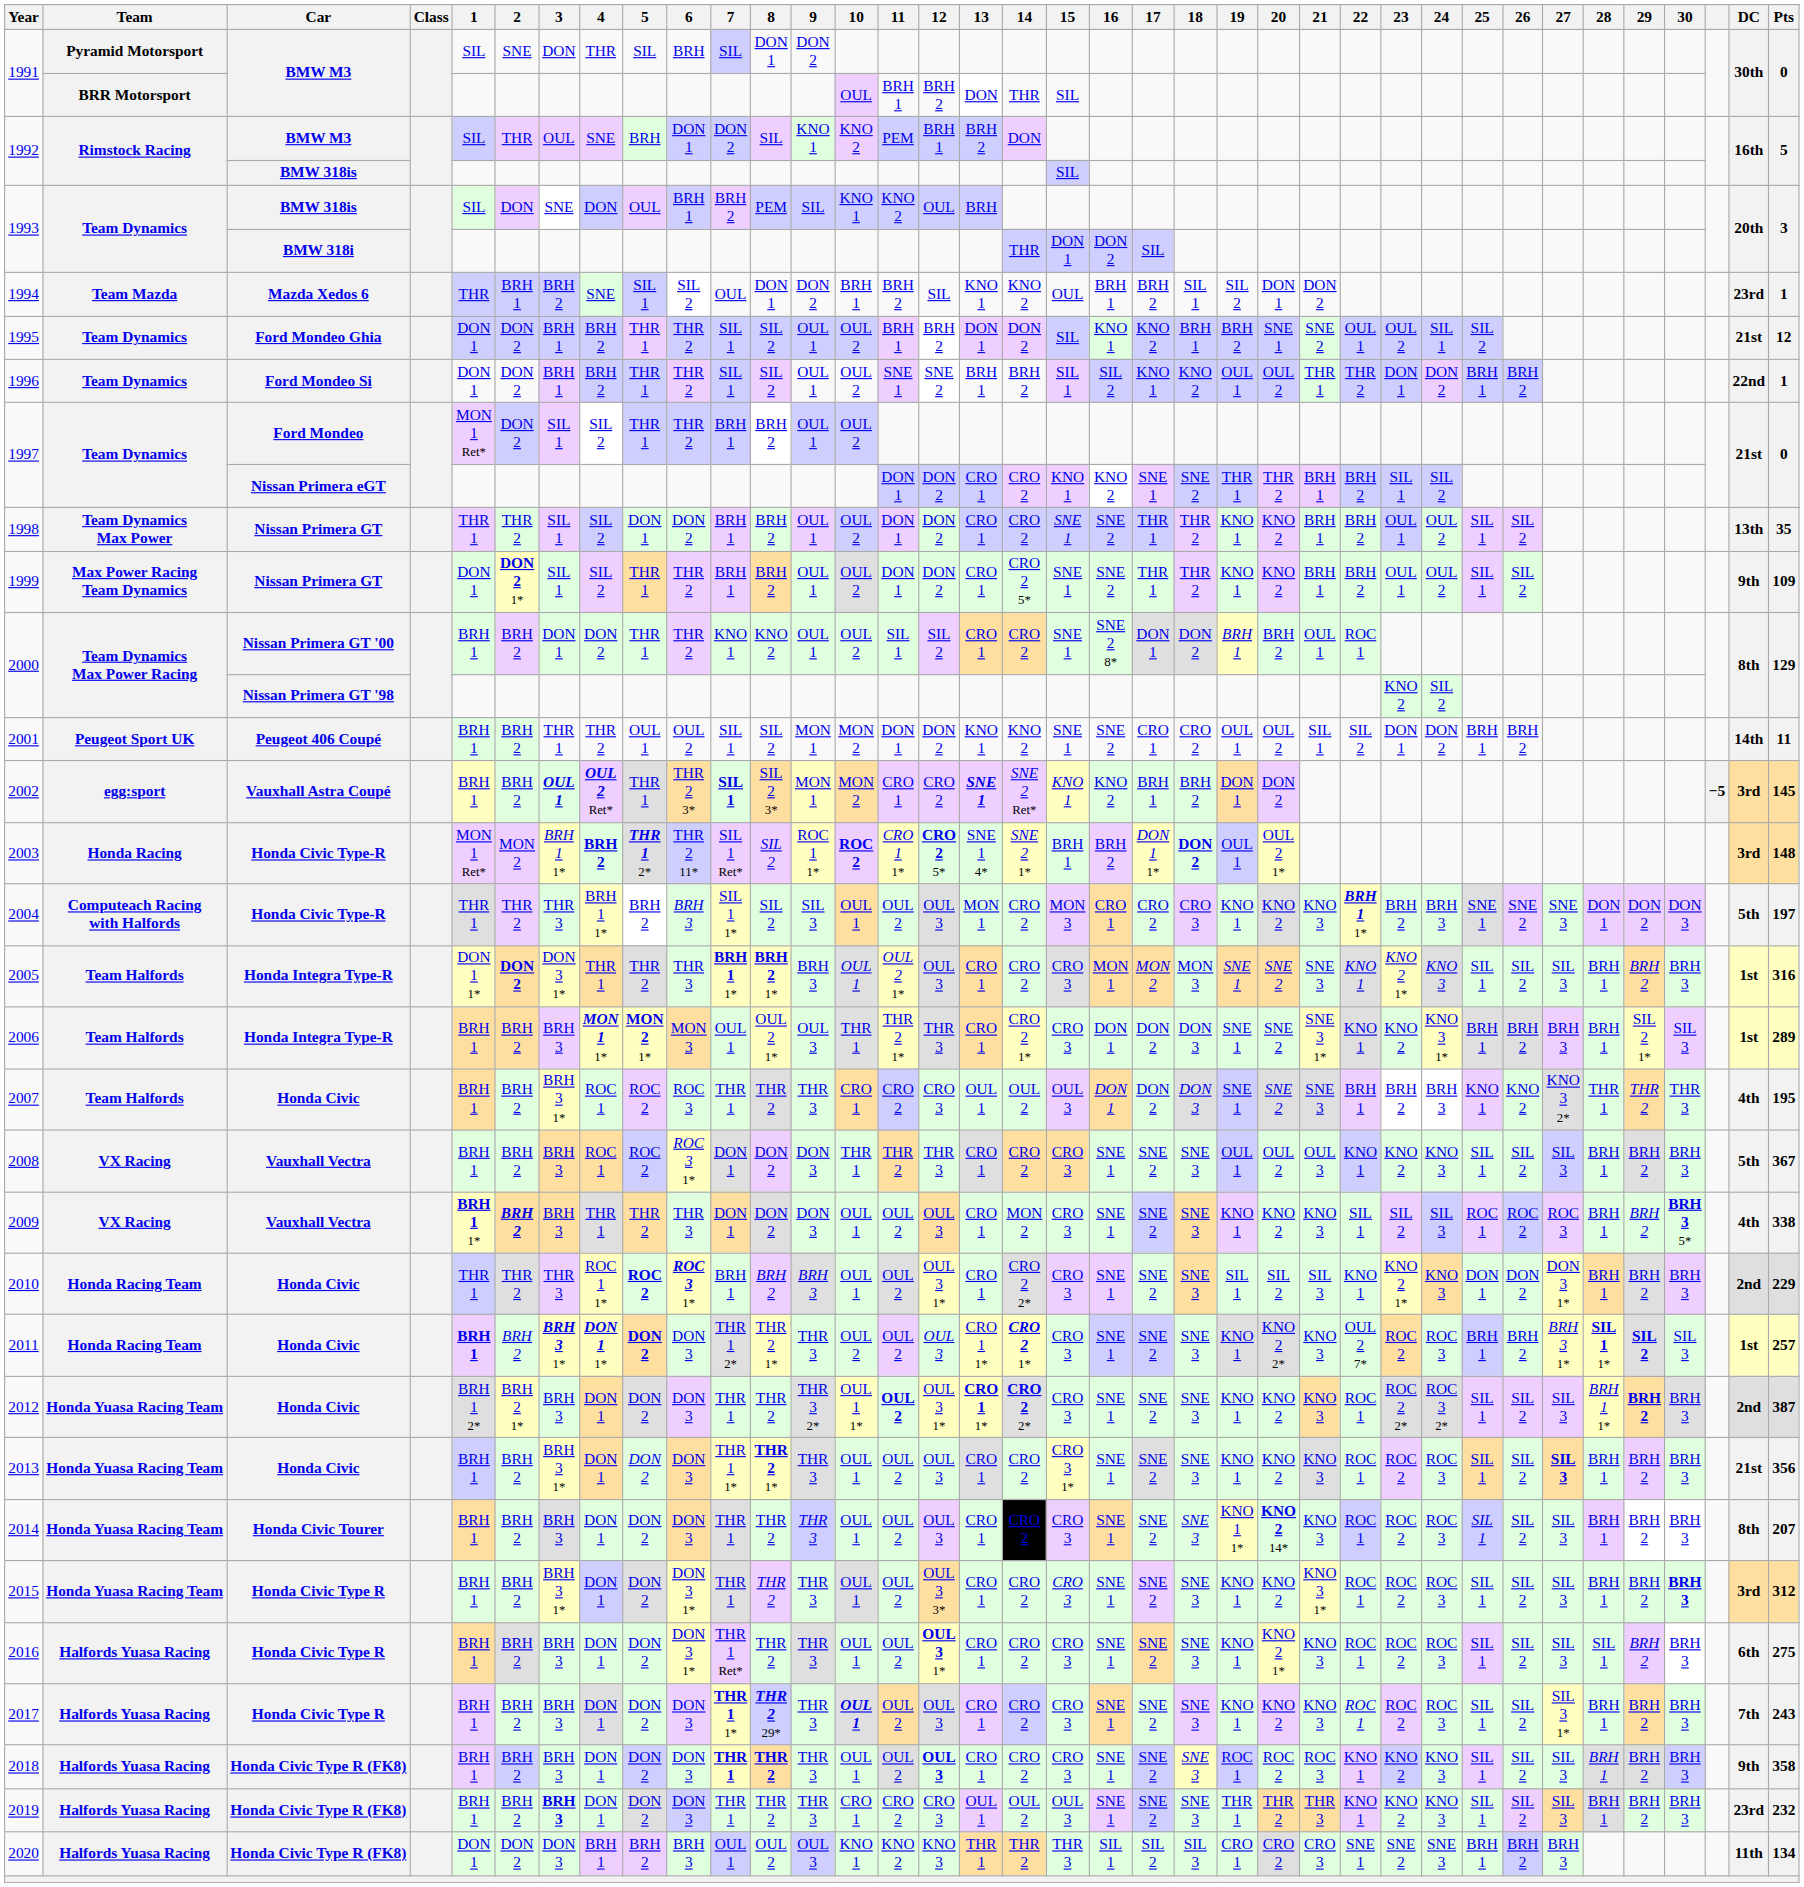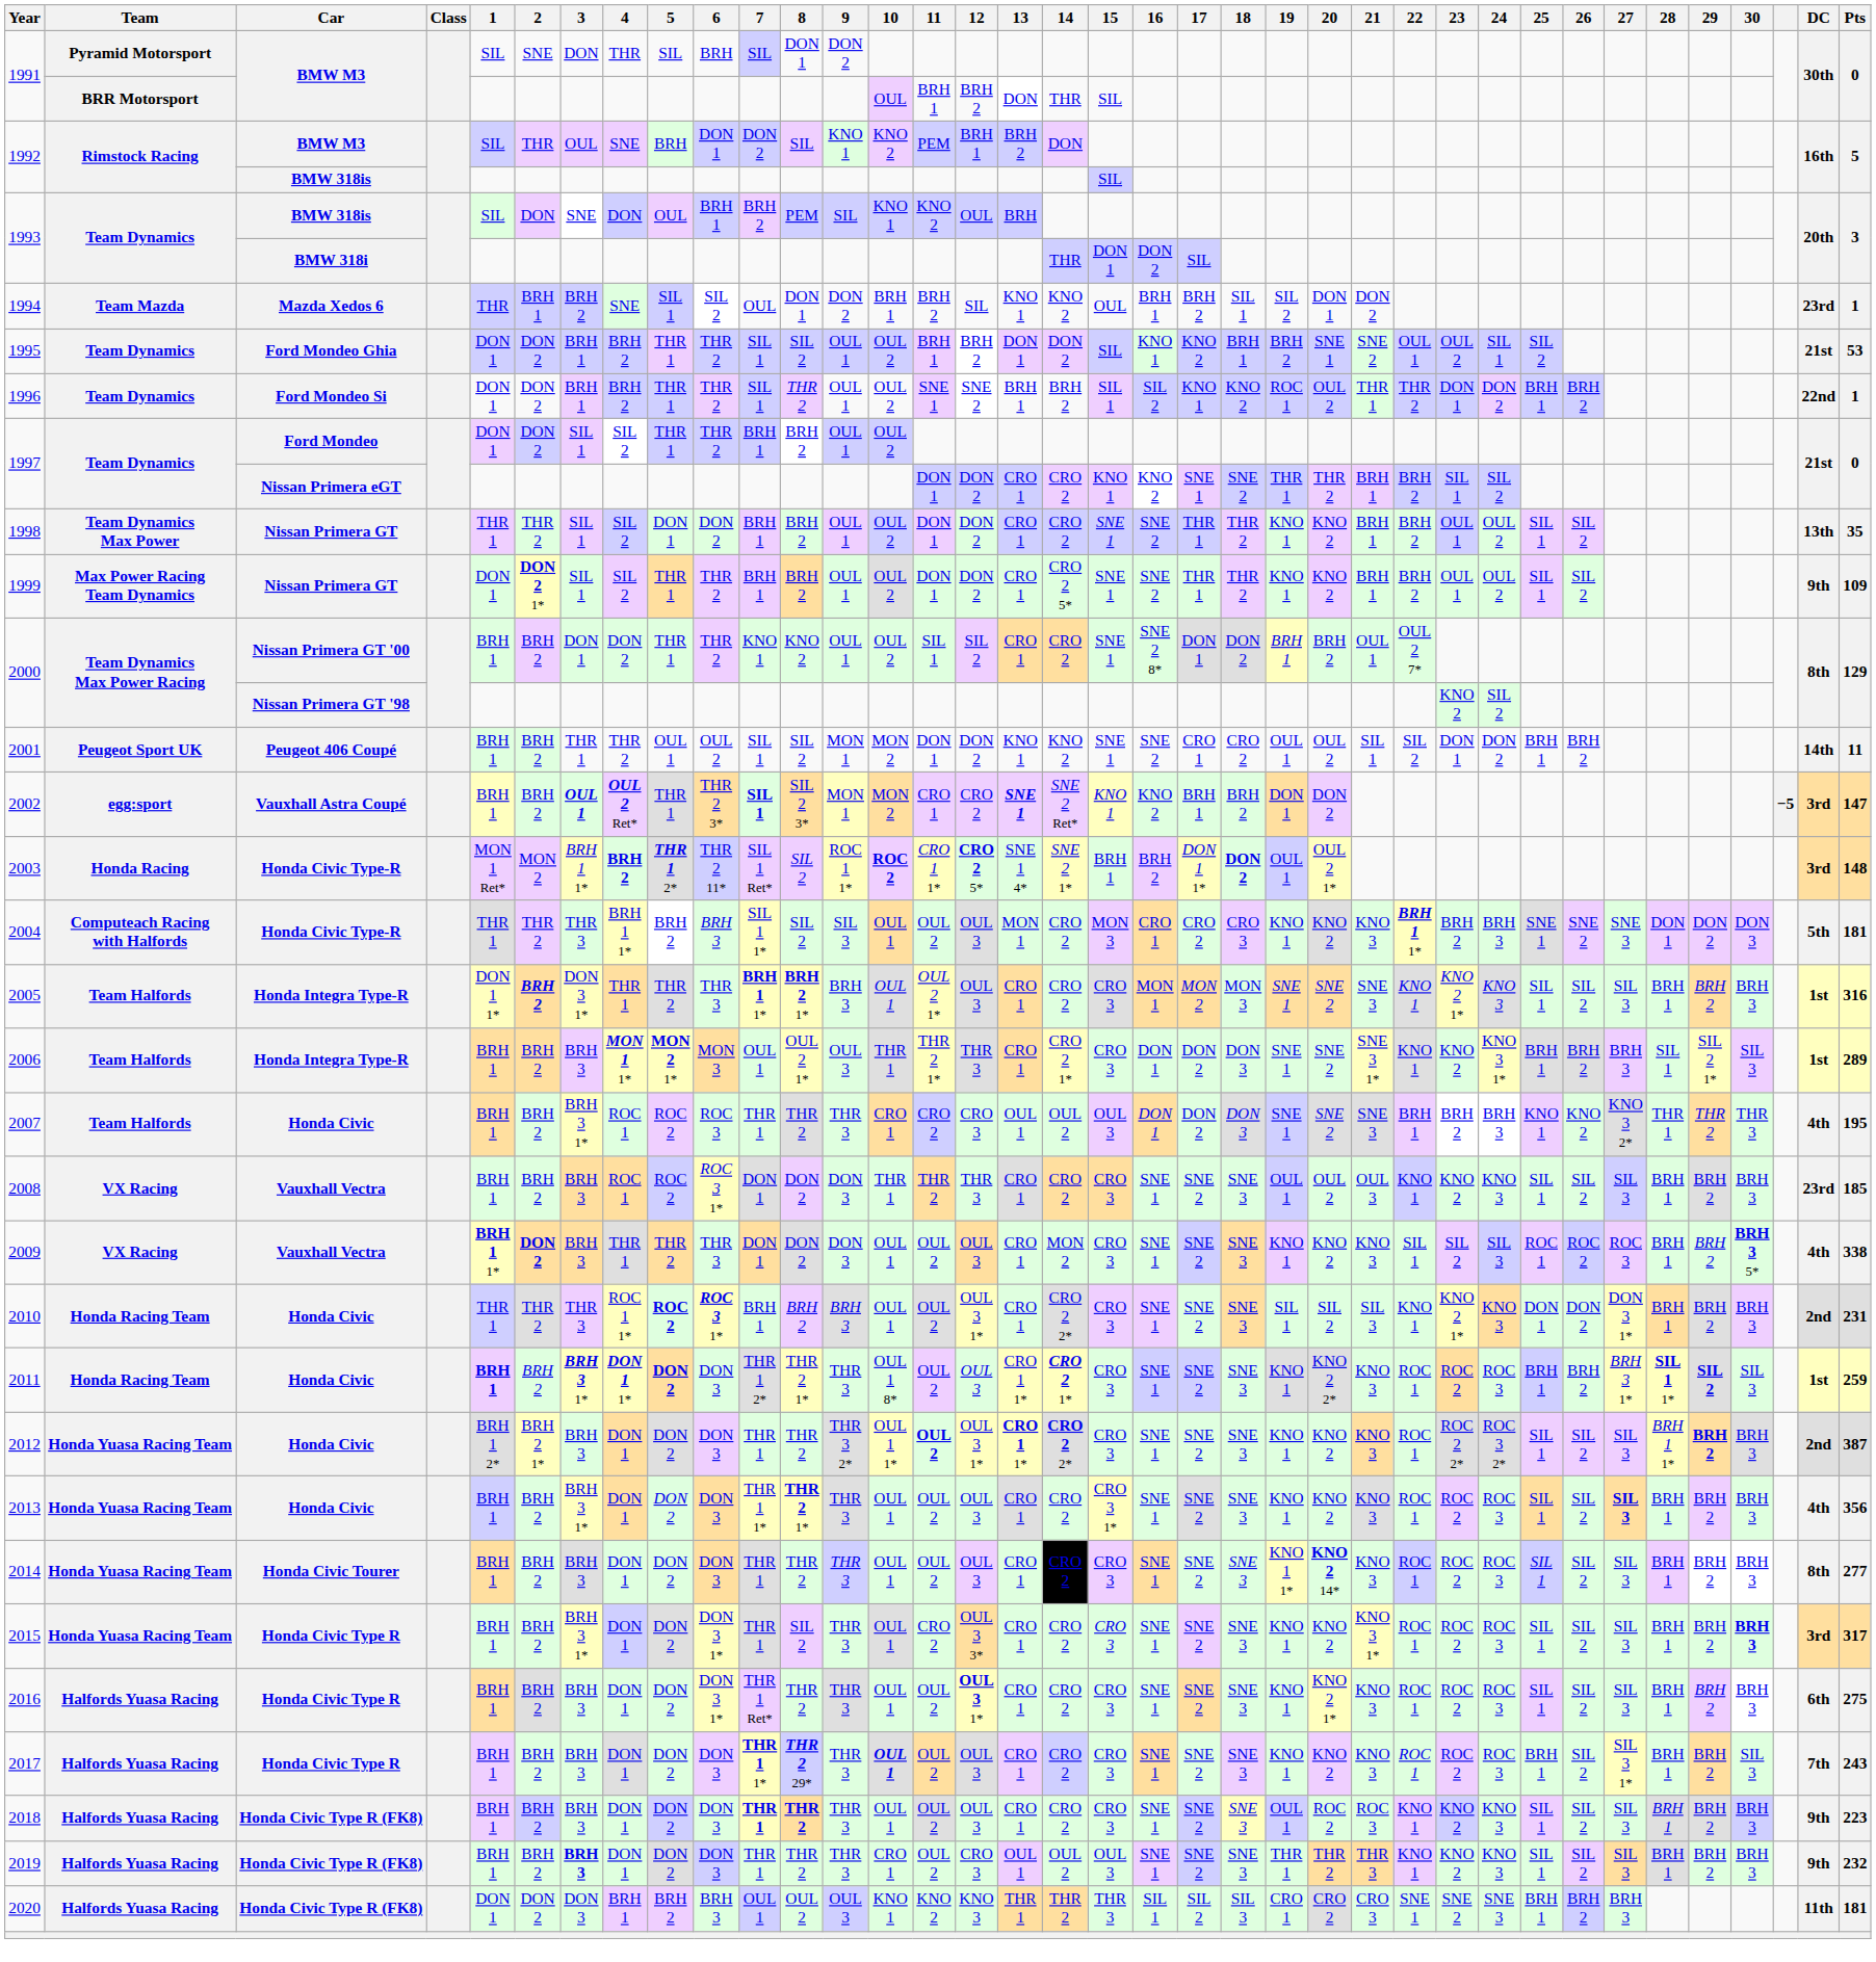1995 | Pts: 12 -> 53
1996 | 8: SIL 2 -> THR 2
1996 | 19: OUL 1 -> ROC 1
1997 / Ford Mondeo | 1: MON 1 Ret* -> DON 1
2000 / Nissan Primera GT '00 | 22: ROC 1 -> OUL 2 7*
2002 | Pts: 145 -> 147
2004 | Pts: 197 -> 181
2005 | 2: DON 2 -> BRH 2
2006 | 28: BRH 1 -> SIL 1
2008 | DC: 5th -> 23rd
2008 | Pts: 367 -> 185
2009 | 2: BRH 2 -> DON 2
2010 | Pts: 229 -> 231
2011 | 10: OUL 2 -> OUL 1 8*
2011 | 22: OUL 2 7* -> ROC 1
2011 | Pts: 257 -> 259
2013 | DC: 21st -> 4th
2014 | Pts: 207 -> 277
2015 | 8: THR 2 -> SIL 2
2015 | 11: OUL 2 -> CRO 2
2015 | Pts: 312 -> 317
2016 | 28: SIL 1 -> BRH 1
2017 | 25: SIL 1 -> BRH 1
2017 | 30: BRH 3 -> SIL 3
2018 | 12: bold -> normal
2018 | 19: ROC 1 -> OUL 1
2018 | Pts: 358 -> 223
2019 | 11: CRO 2 -> OUL 2
2019 | DC: 23rd -> 9th
2020 | Pts: 134 -> 181
